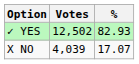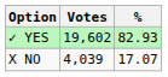✓ YES | Votes: 12,502 -> 19,602
